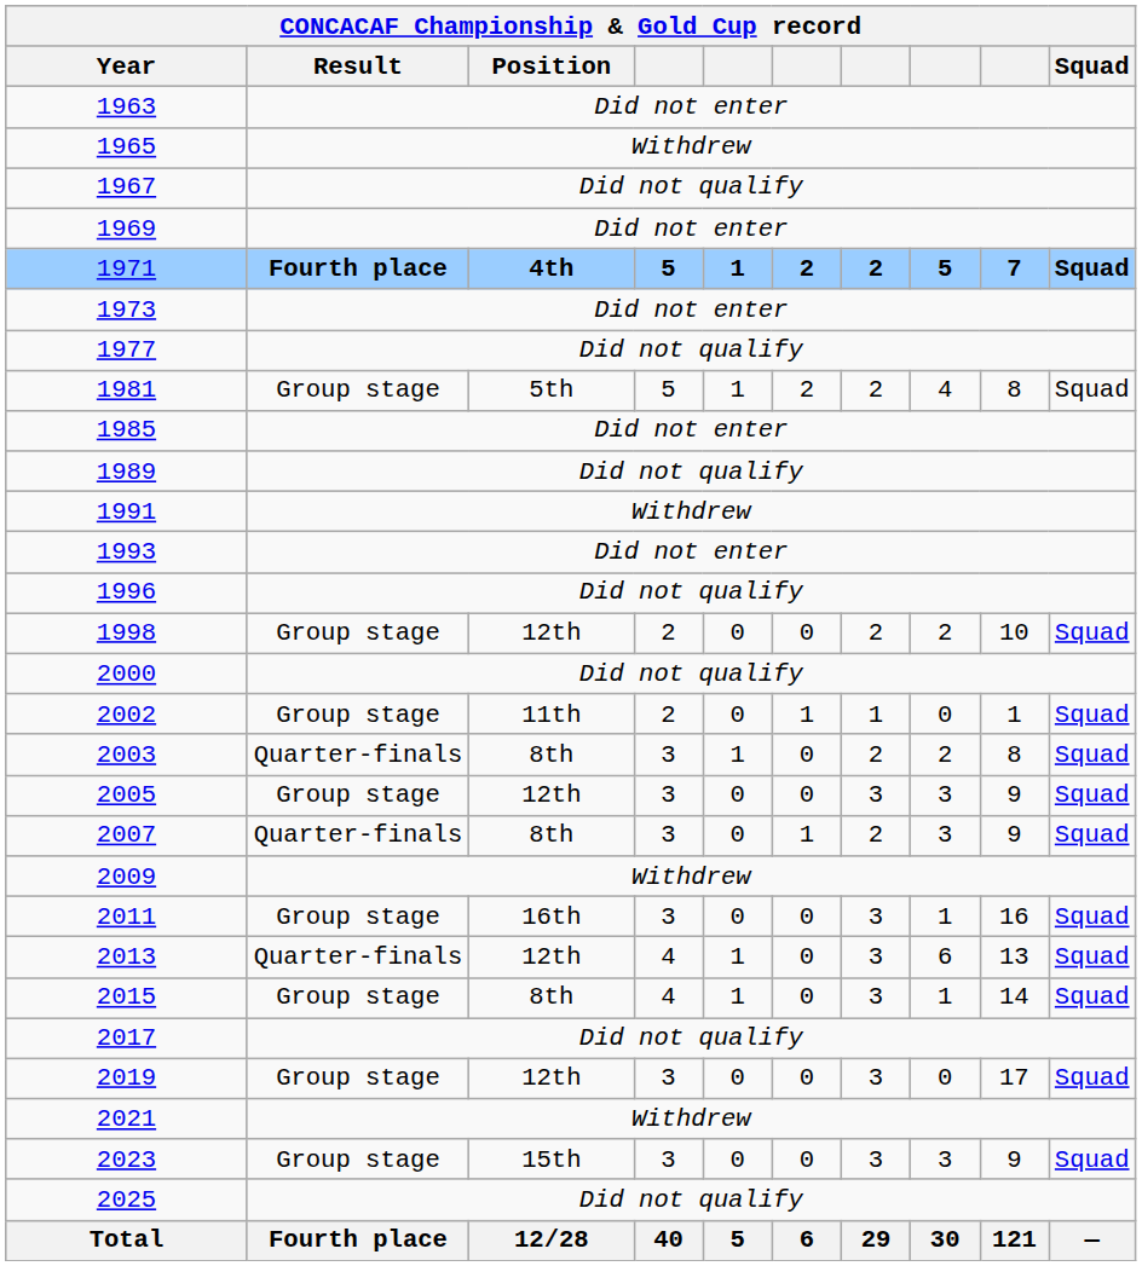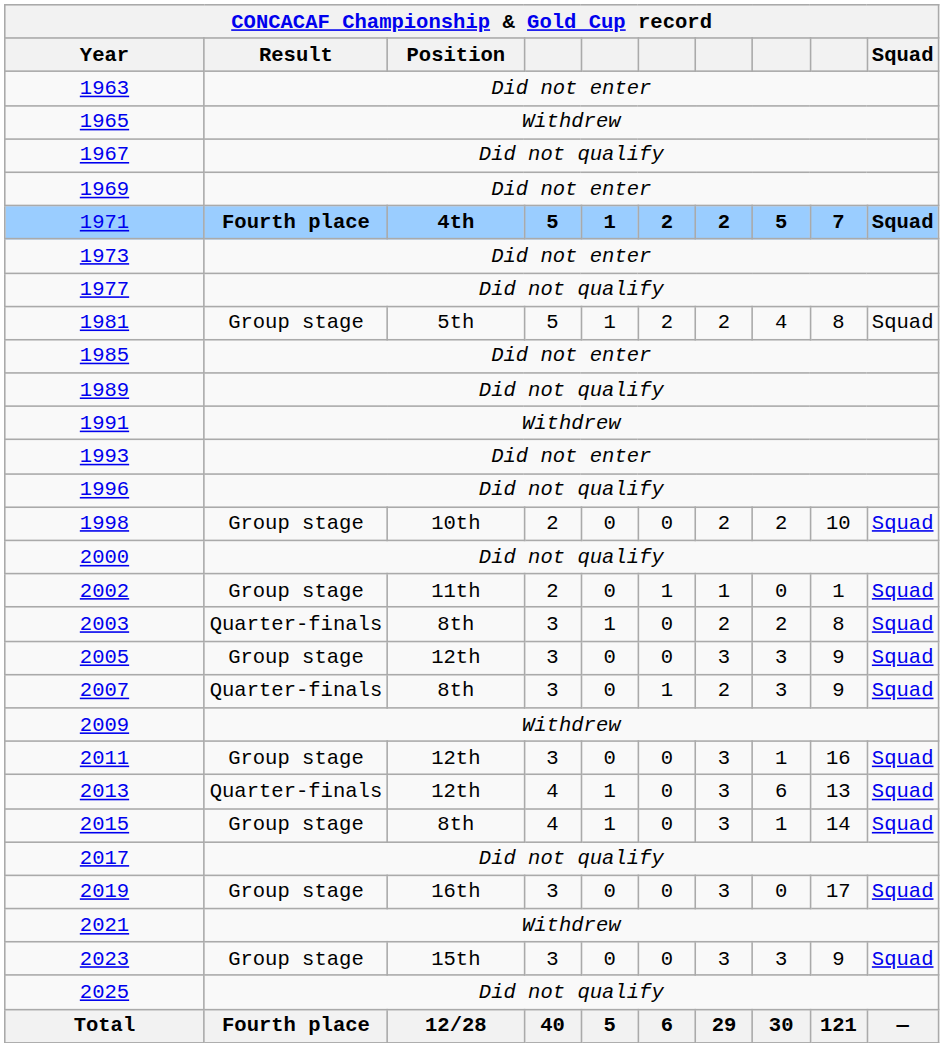1998 | Position: 12th -> 10th
2011 | Position: 16th -> 12th
2019 | Position: 12th -> 16th
